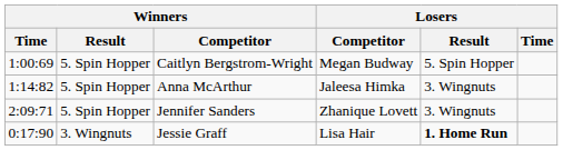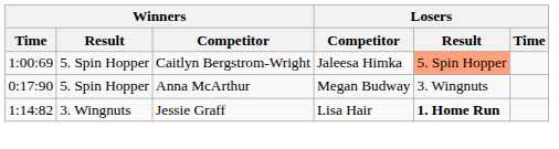Caitlyn Bergstrom-Wright | Losers / Competitor: Megan Budway -> Jaleesa Himka
Caitlyn Bergstrom-Wright | Losers / Result: no background -> lightsalmon background
Anna McArthur | Winners / Time: 1:14:82 -> 0:17:90
Anna McArthur | Losers / Competitor: Jaleesa Himka -> Megan Budway
- row: 2:09:71 | 5. Spin Hopper | Jennifer Sanders | Zhanique Lovett | 3. Wingnuts
Jessie Graff | Winners / Time: 0:17:90 -> 1:14:82
